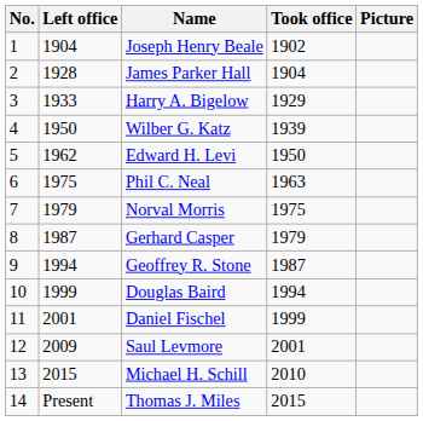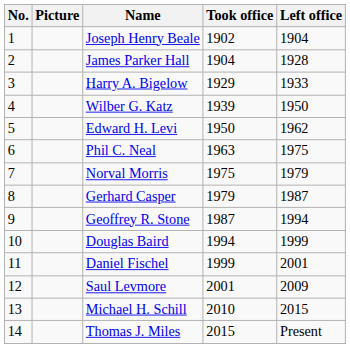columns swapped: Picture <-> Left office
